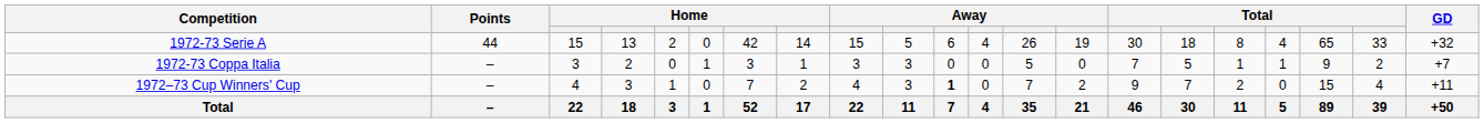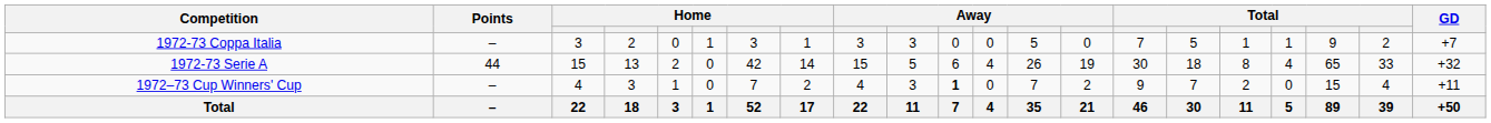rows swapped: 1972-73 Serie A <-> 1972-73 Coppa Italia
